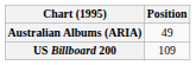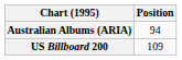Australian Albums (ARIA) | Position: 49 -> 94
